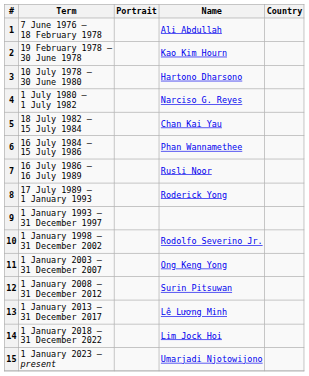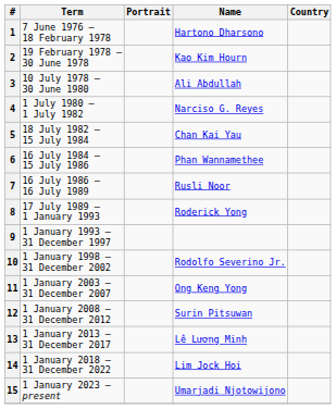1 | Name: Ali Abdullah -> Hartono Dharsono
3 | Name: Hartono Dharsono -> Ali Abdullah
